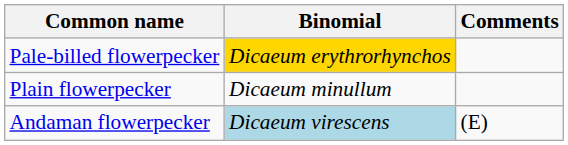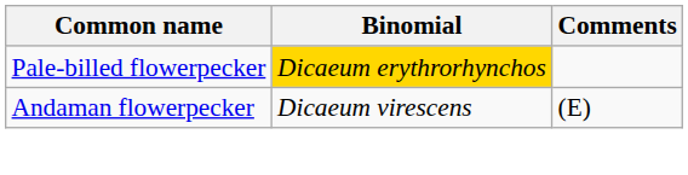- row: Plain flowerpecker | Dicaeum minullum
Andaman flowerpecker | Binomial: lightblue background -> no background
